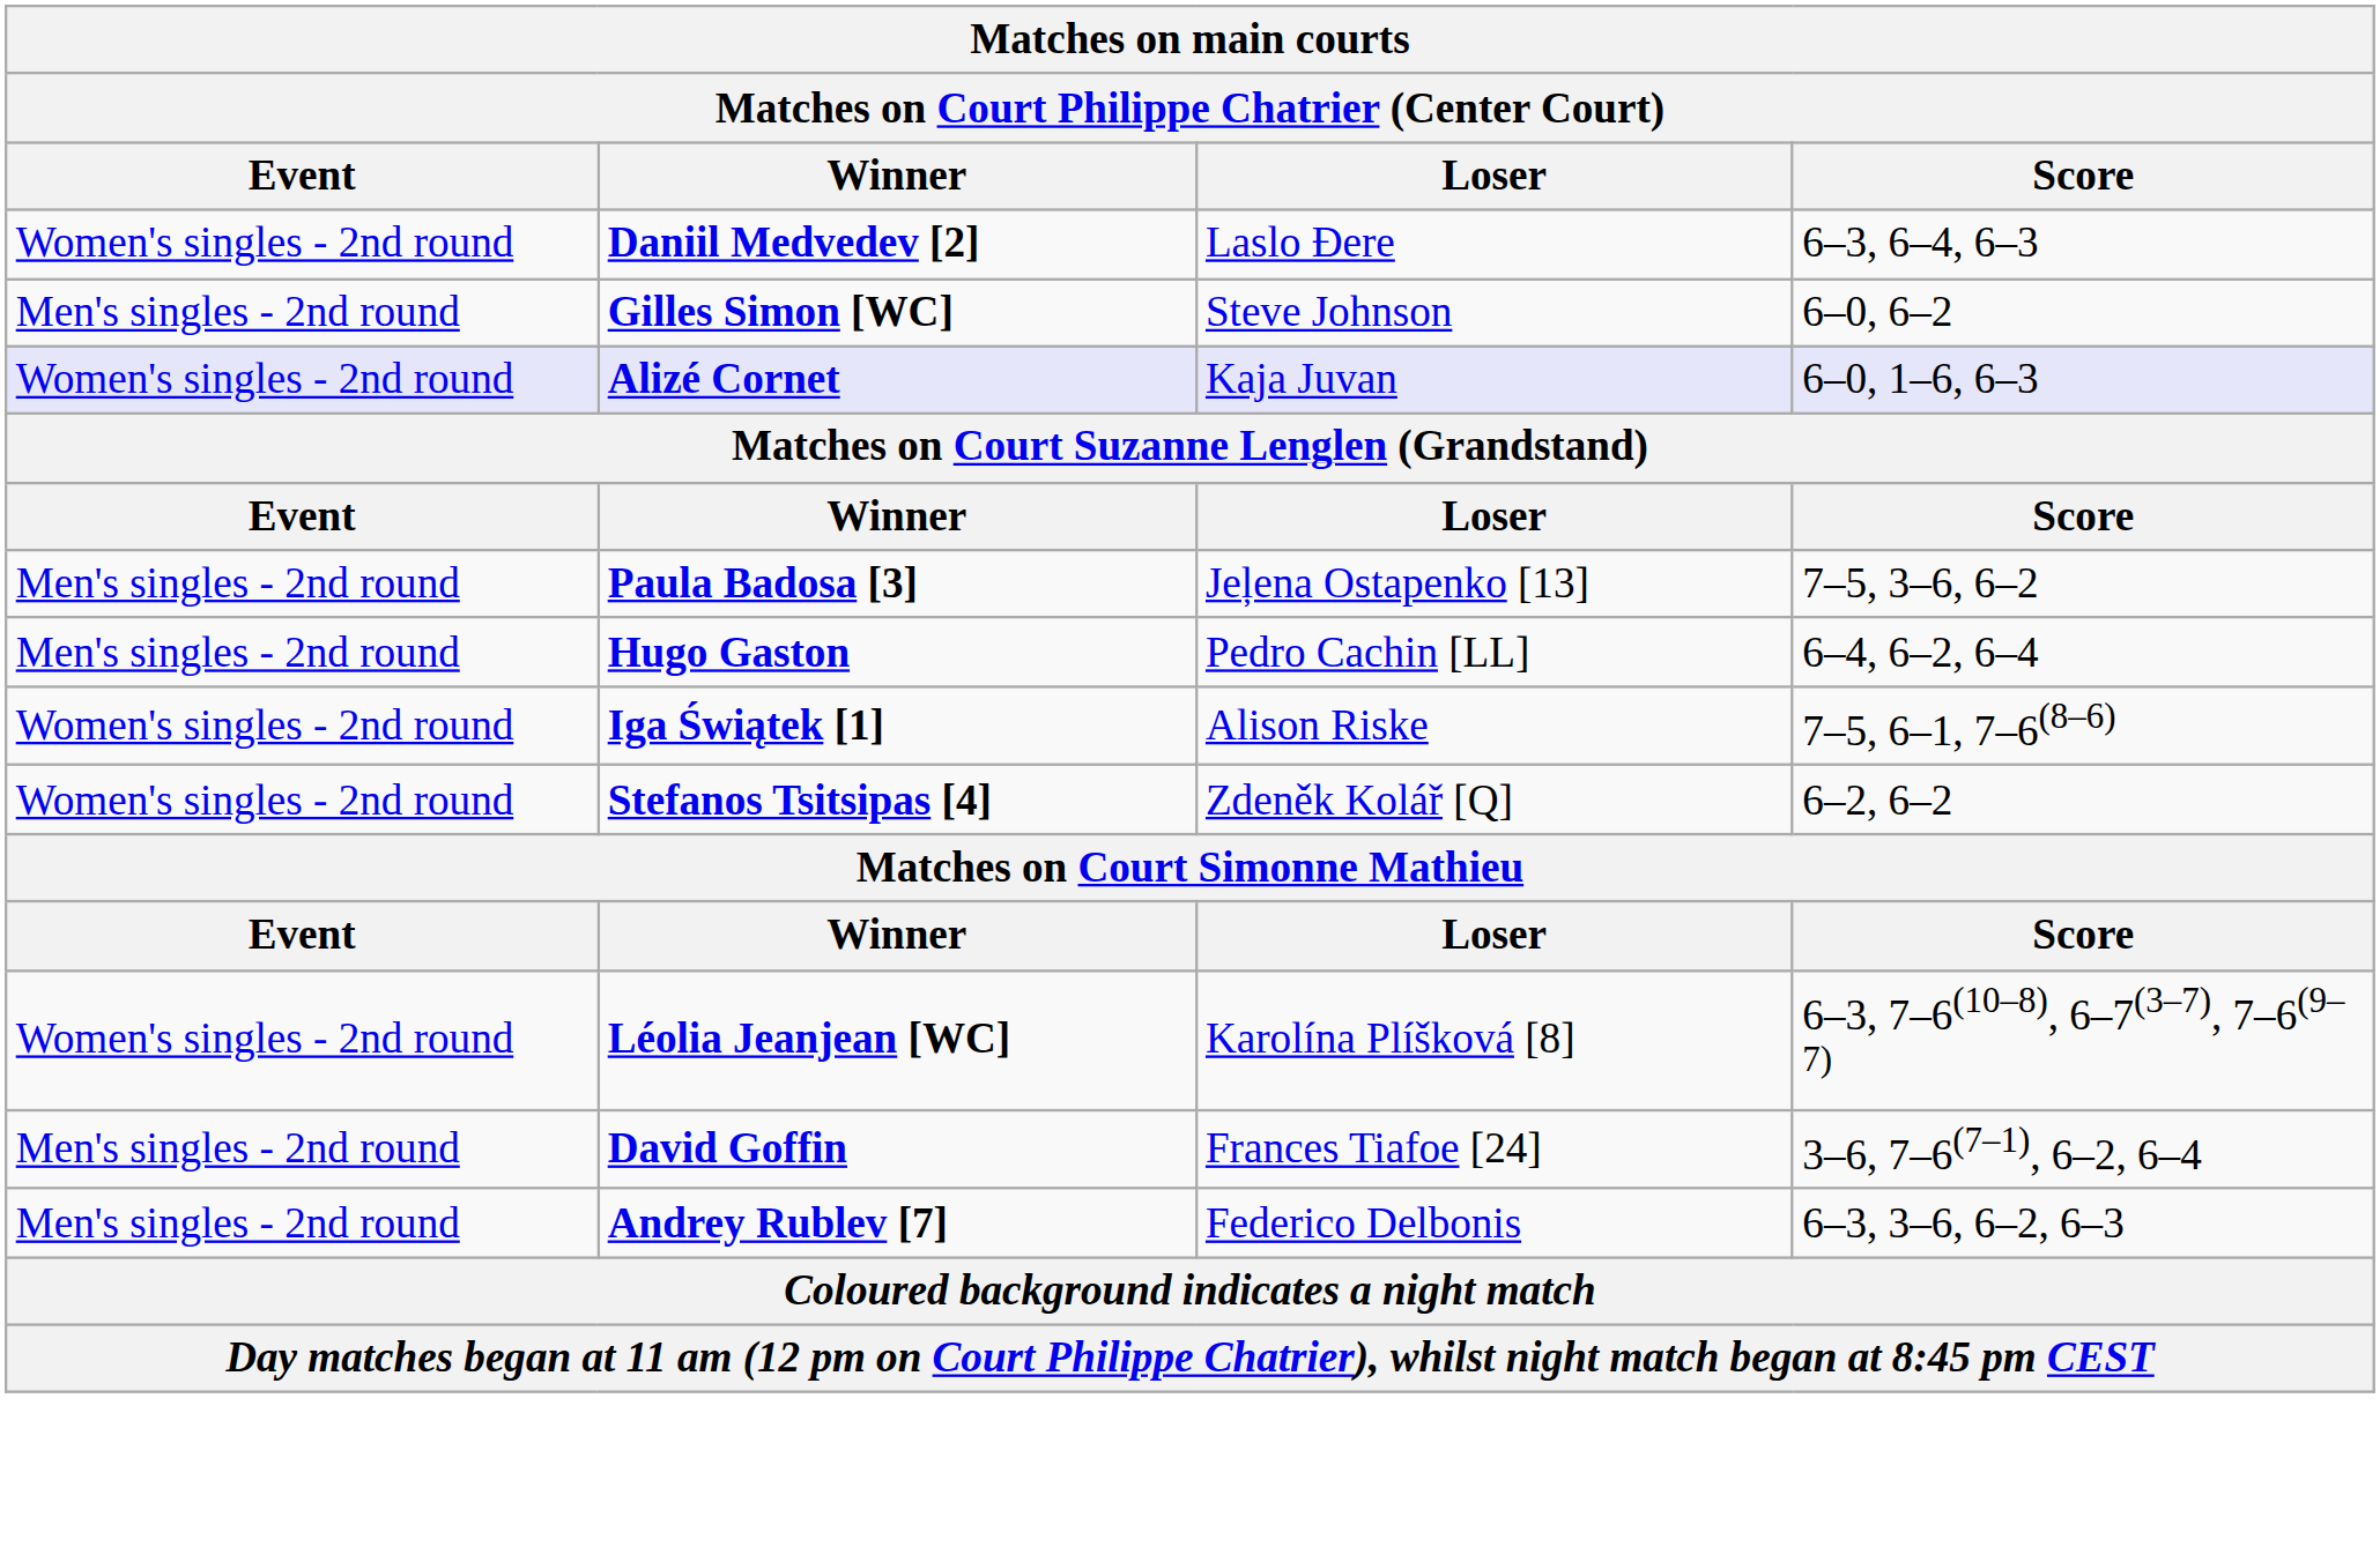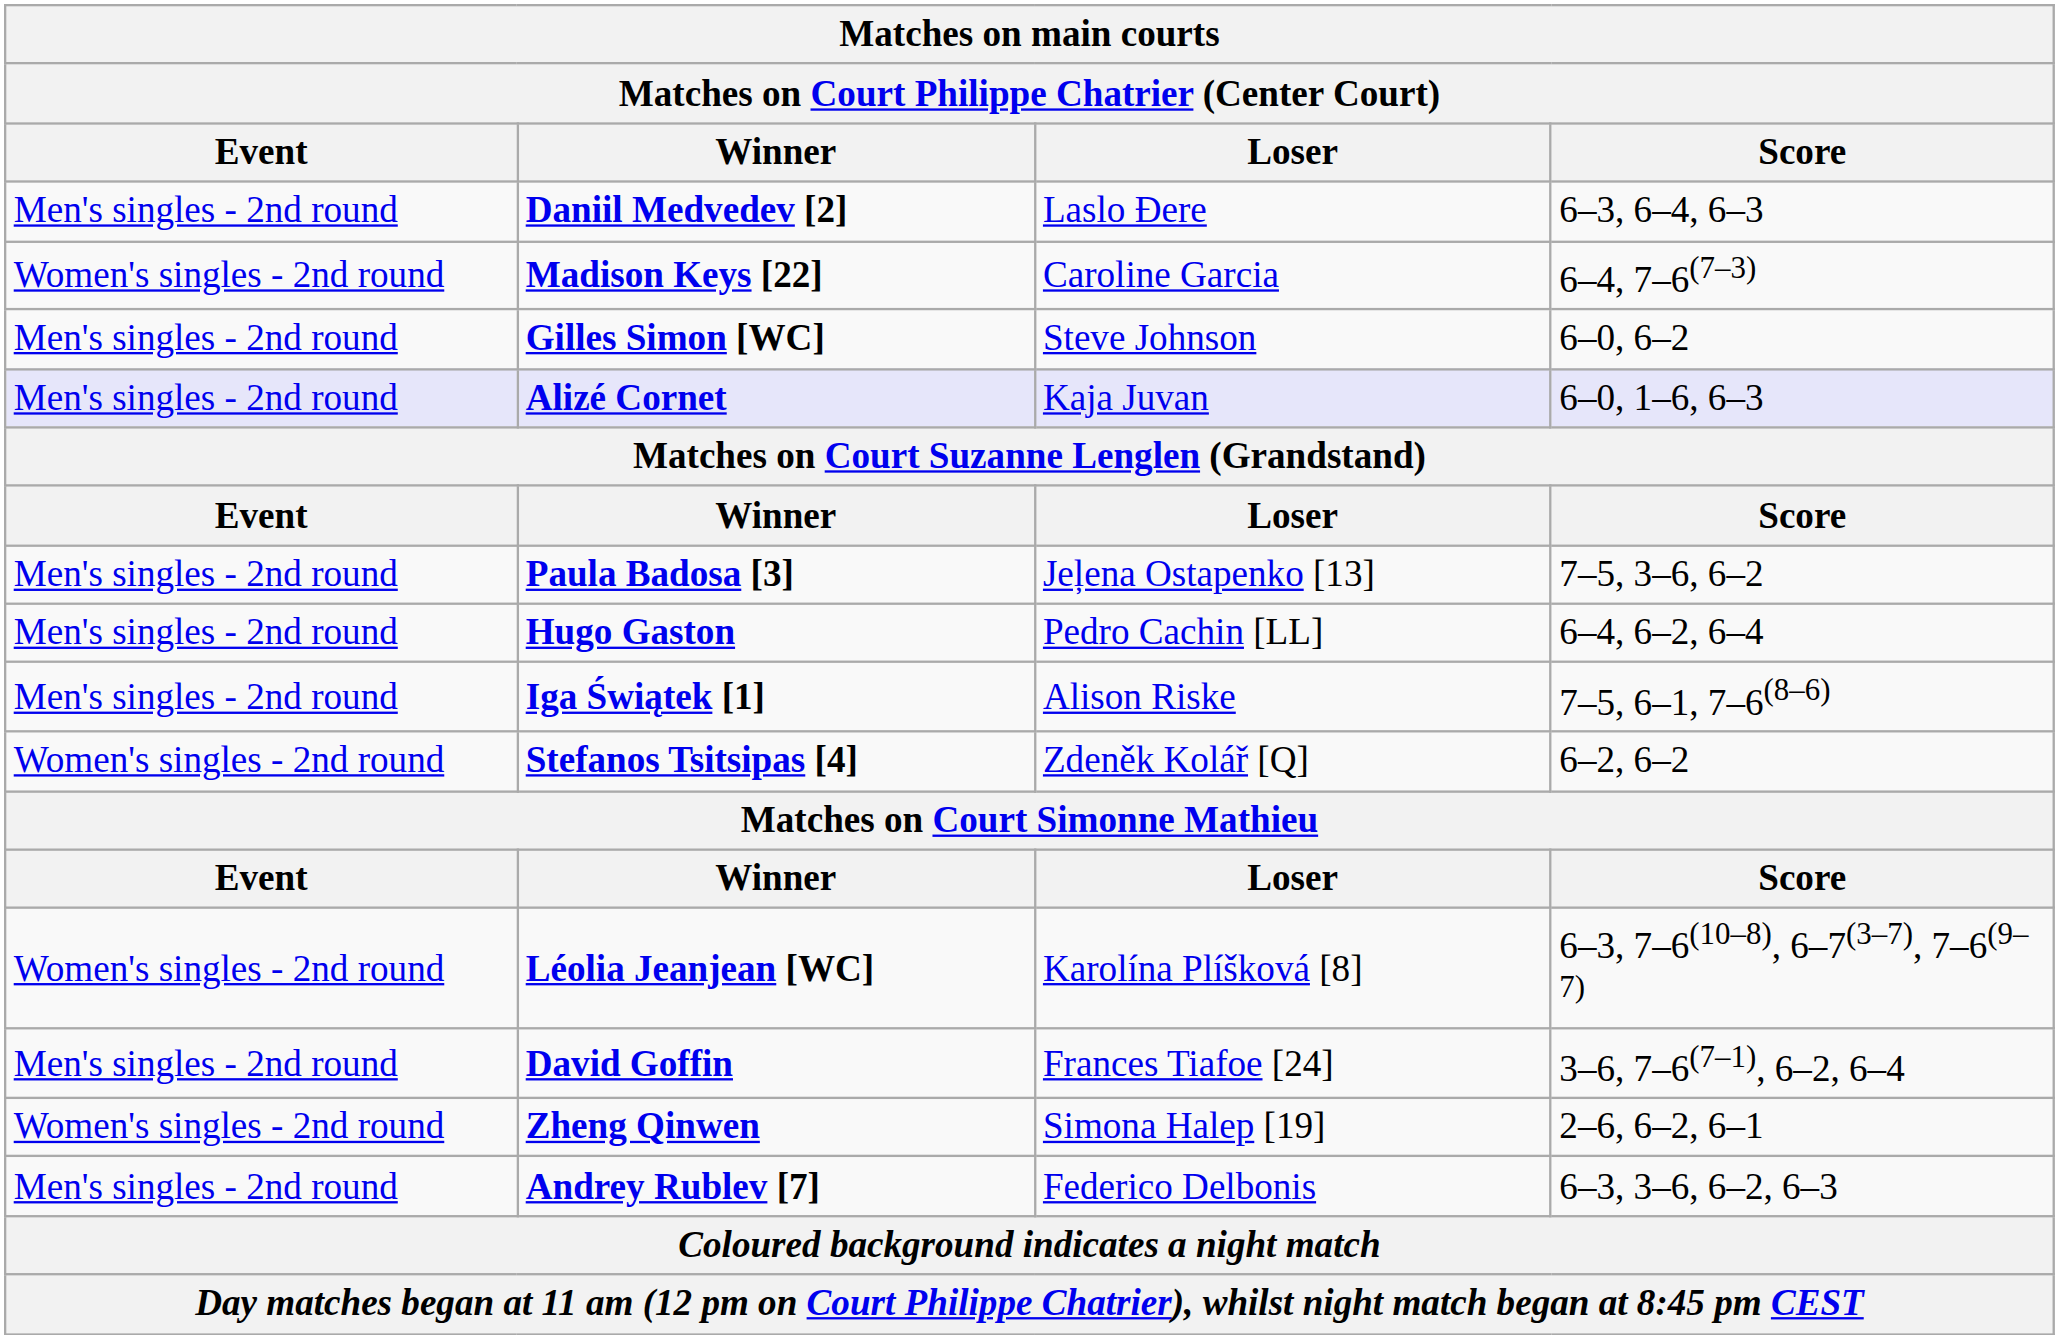Daniil Medvedev [2] | Event: Women's singles - 2nd round -> Men's singles - 2nd round
+ row: Women's singles - 2nd round | Madison Keys [22] | Caroline Garcia | 6–4, 7–6(7–3)
Alizé Cornet | Event: Women's singles - 2nd round -> Men's singles - 2nd round
Iga Świątek [1] | Event: Women's singles - 2nd round -> Men's singles - 2nd round
+ row: Women's singles - 2nd round | Zheng Qinwen | Simona Halep [19] | 2–6, 6–2, 6–1
